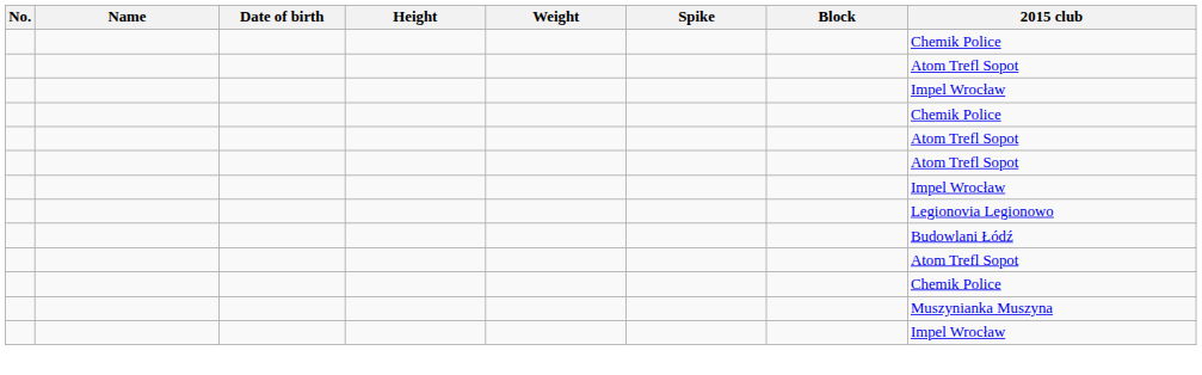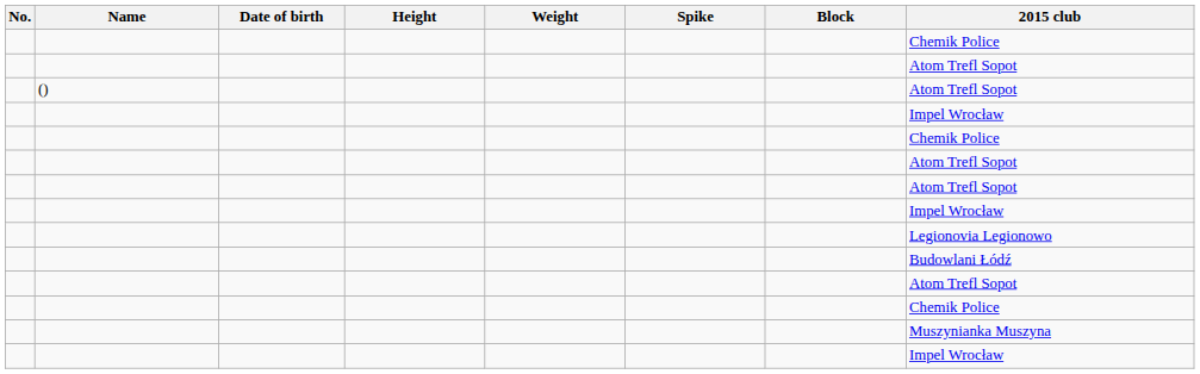+ row: () | Atom Trefl Sopot
